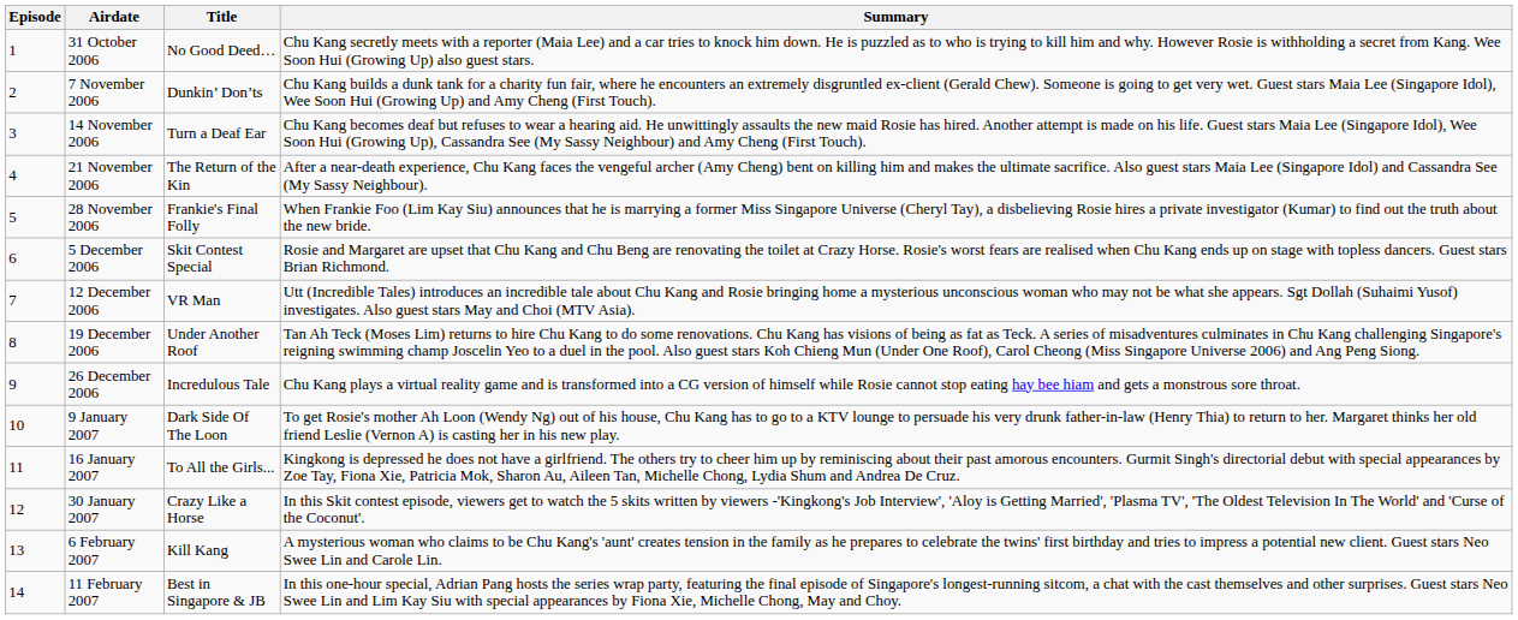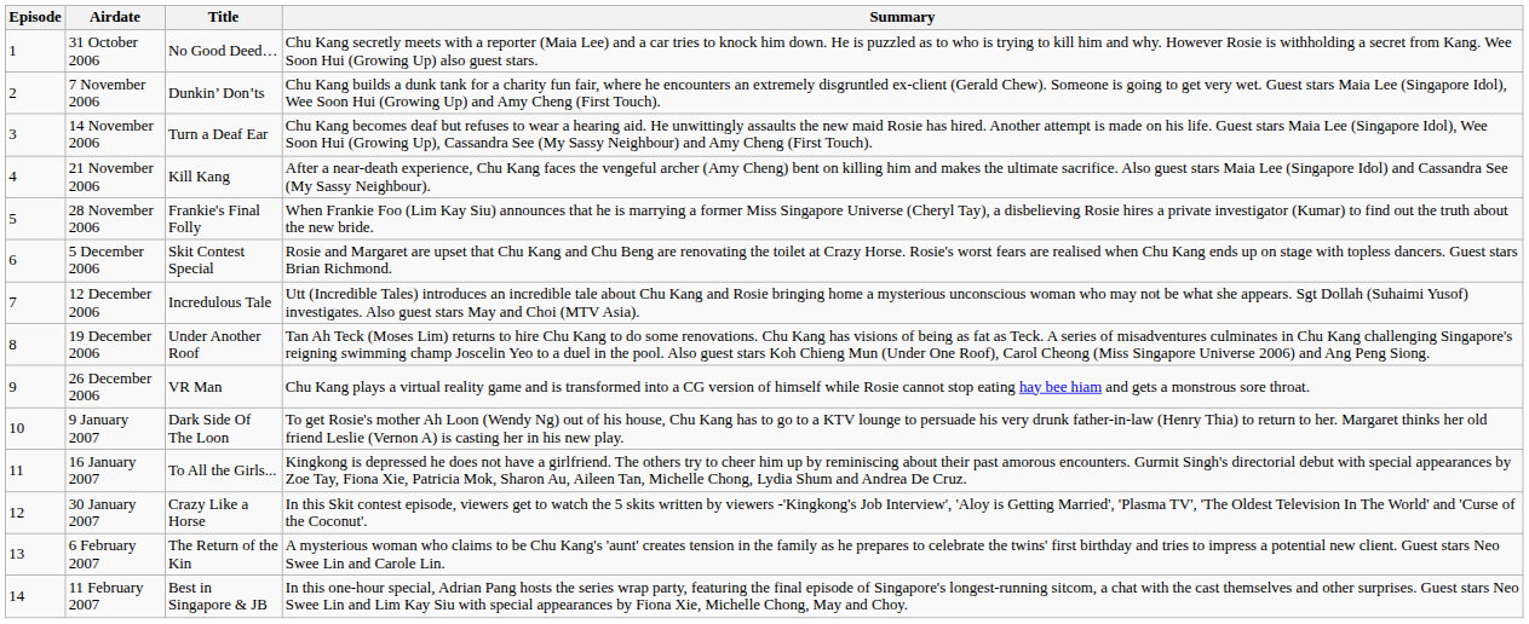21 November 2006 | Title: The Return of the Kin -> Kill Kang
12 December 2006 | Title: VR Man -> Incredulous Tale
26 December 2006 | Title: Incredulous Tale -> VR Man
6 February 2007 | Title: Kill Kang -> The Return of the Kin
